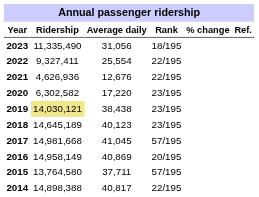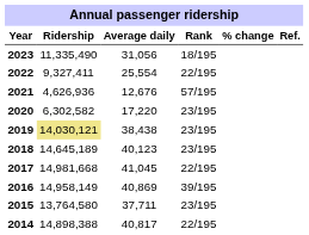2021 | Rank: 22/195 -> 57/195
2017 | Rank: 57/195 -> 22/195
2016 | Rank: 20/195 -> 39/195
2015 | Rank: 57/195 -> 23/195
